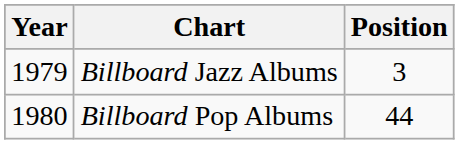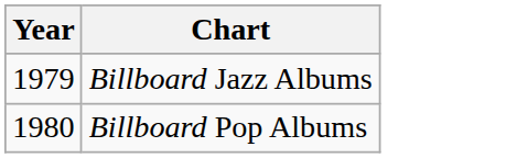- column: Position | 3 | 44
